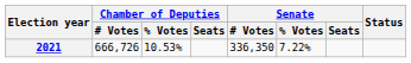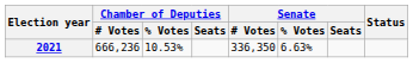2021 | Chamber of Deputies / # Votes: 666,726 -> 666,236
2021 | Senate / % Votes: 7.22% -> 6.63%
